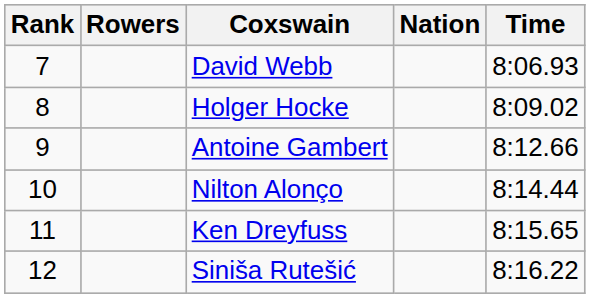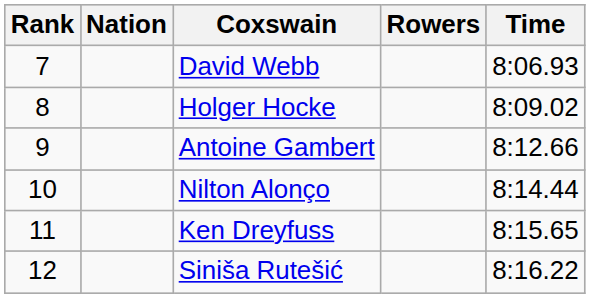columns swapped: Rowers <-> Nation
